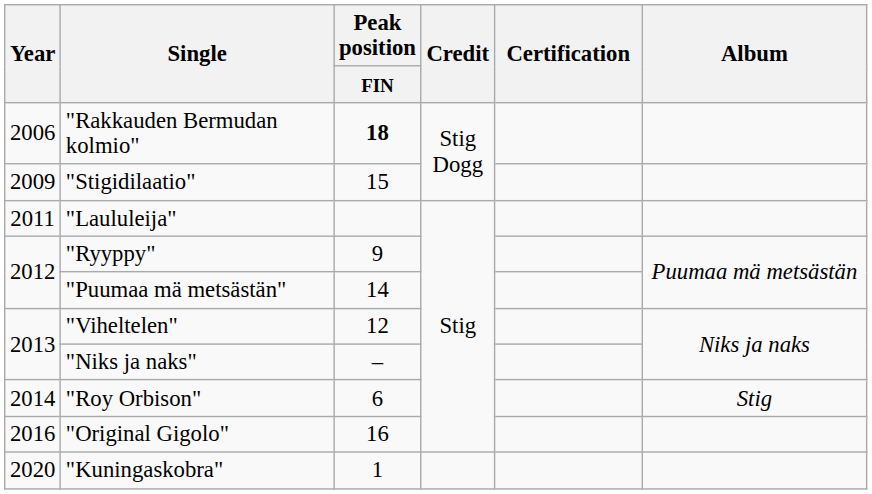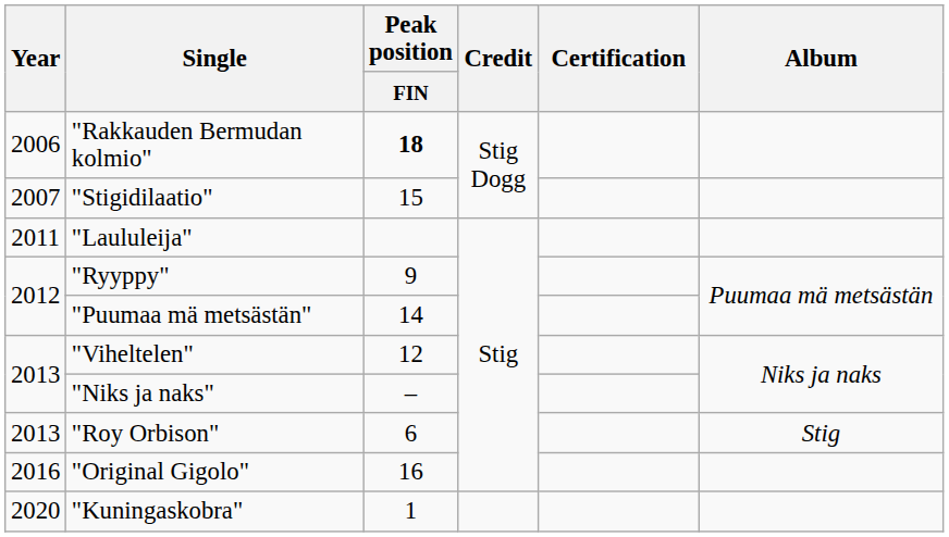"Stigidilaatio" | Year: 2009 -> 2007
"Roy Orbison" | Year: 2014 -> 2013
